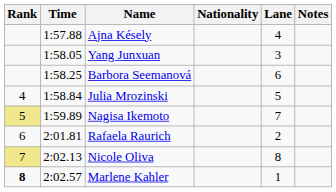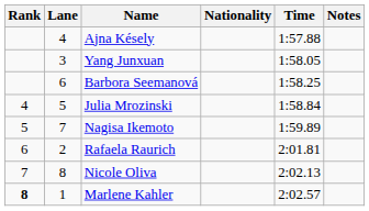columns swapped: Lane <-> Time
Nagisa Ikemoto | Rank: khaki background -> no background
Nicole Oliva | Rank: khaki background -> no background
